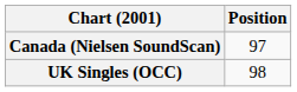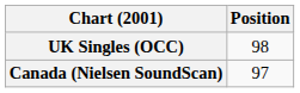rows swapped: Canada (Nielsen SoundScan) <-> UK Singles (OCC)
